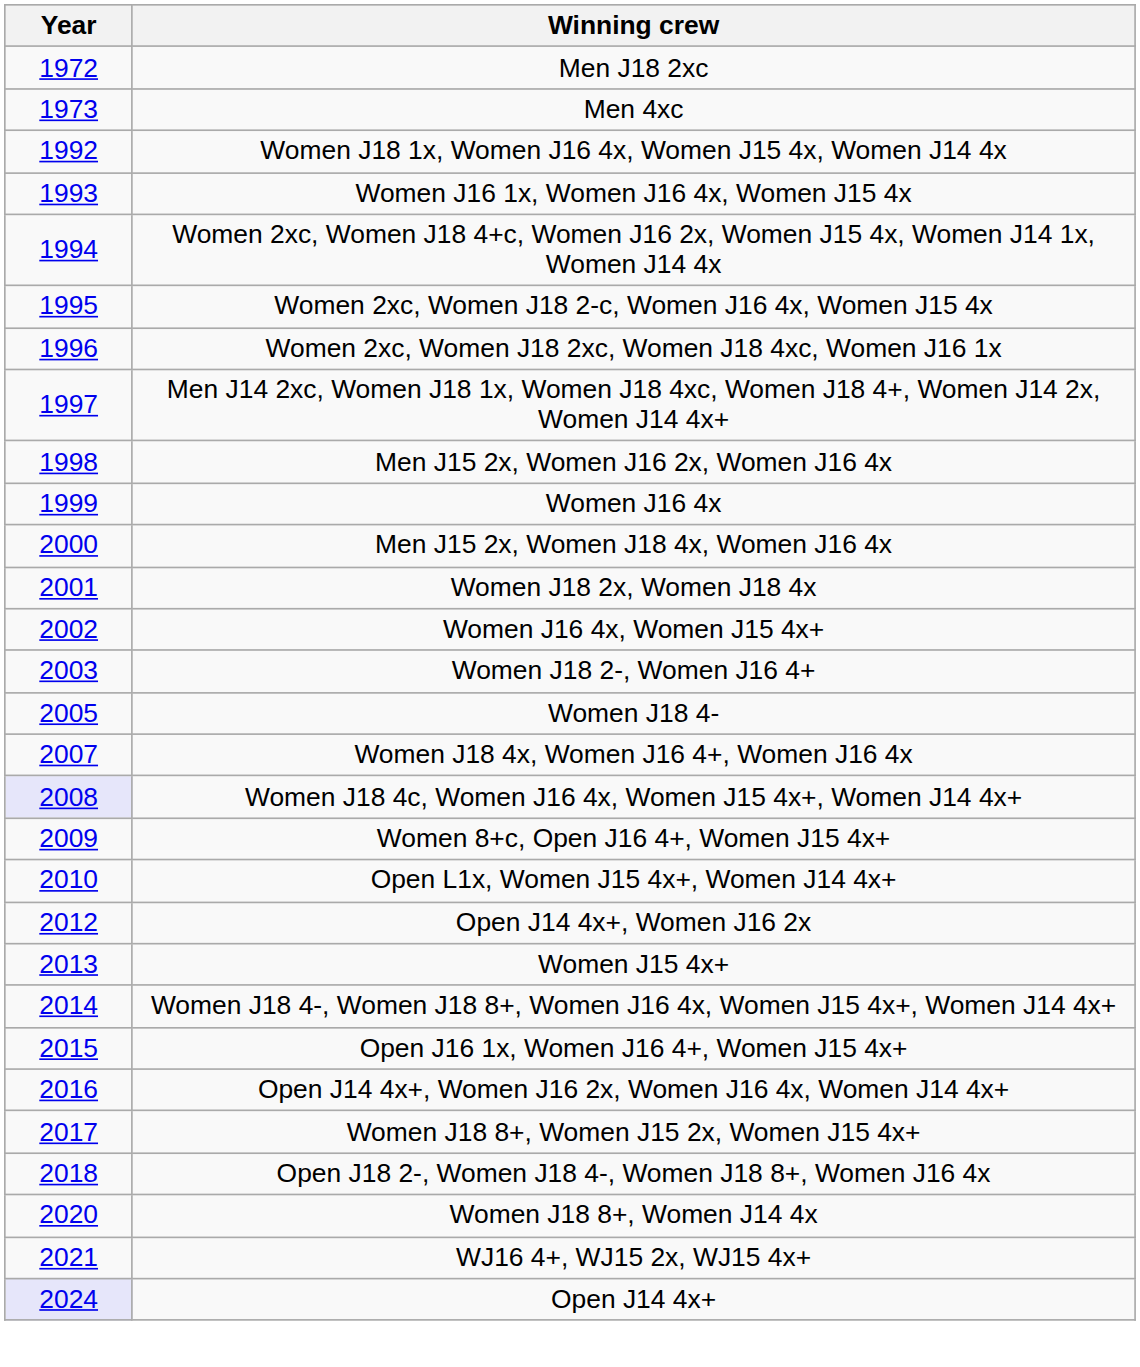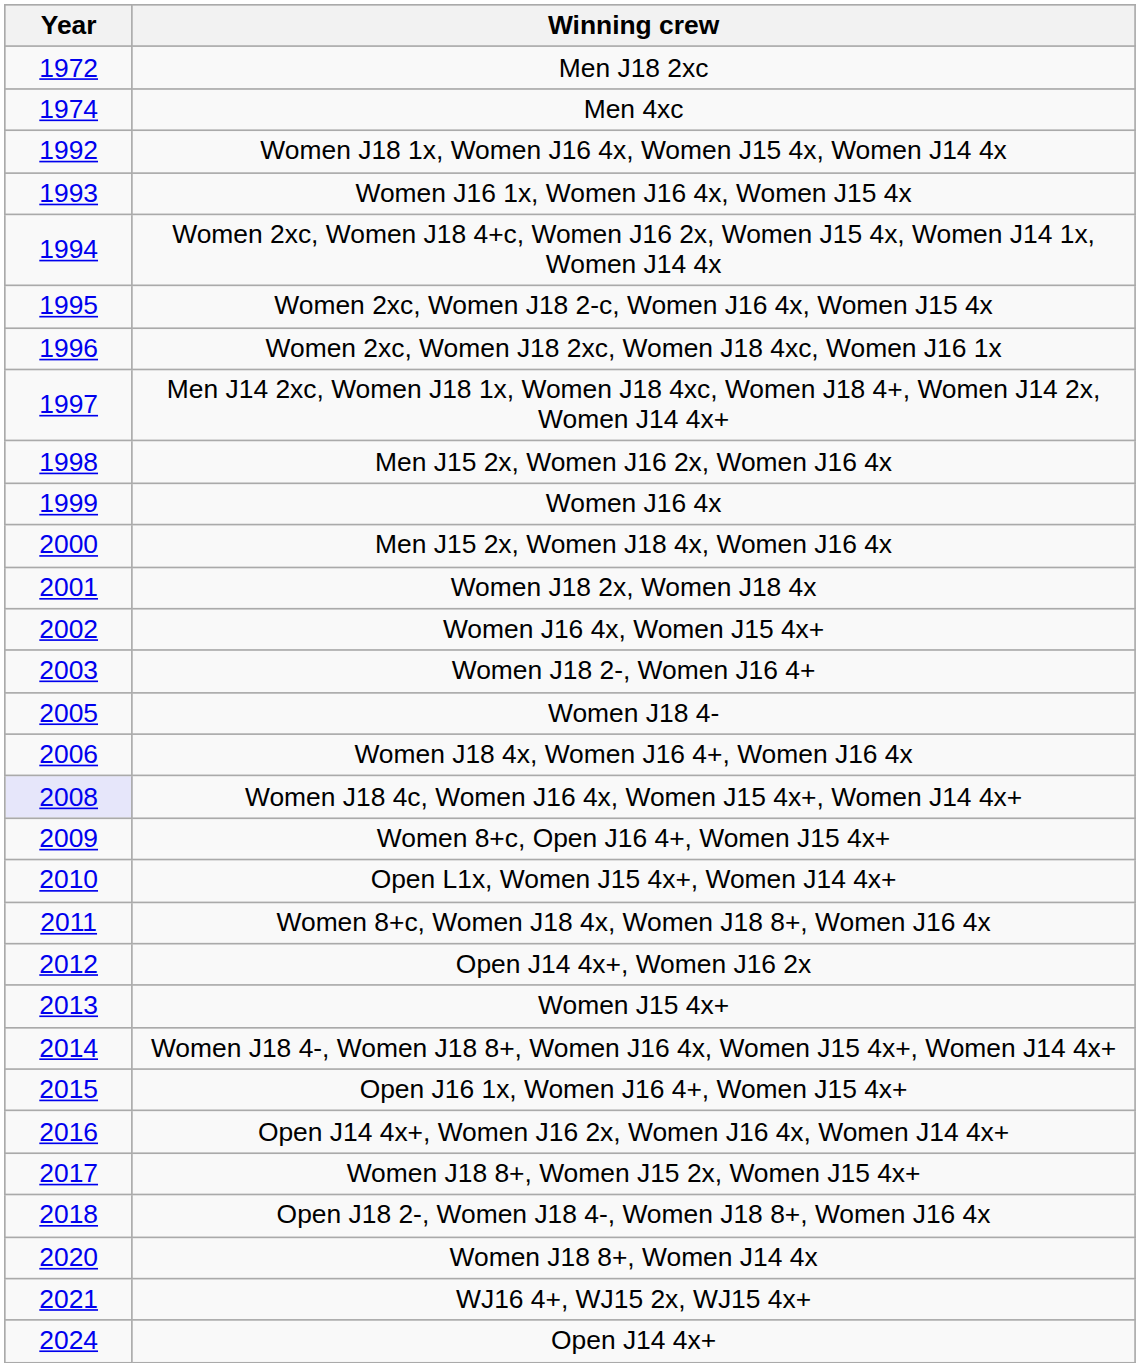Men 4xc | Year: 1973 -> 1974
Women J18 4x, Women J16 4+, Women J16 4x | Year: 2007 -> 2006
+ row: 2011 | Women 8+c, Women J18 4x, Women J18 8+, Women J16 4x
Open J14 4x+ | Year: lavender background -> no background
